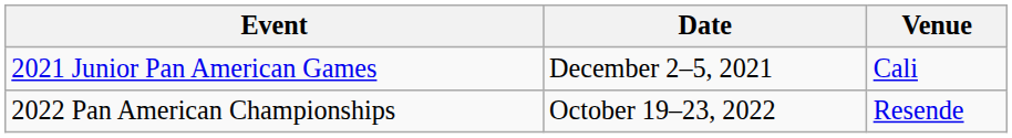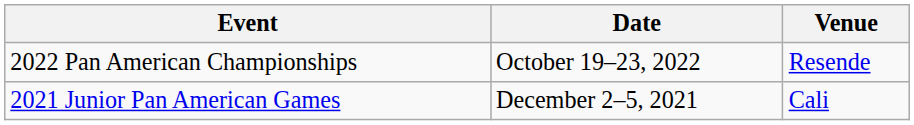rows swapped: 2021 Junior Pan American Games <-> 2022 Pan American Championships
